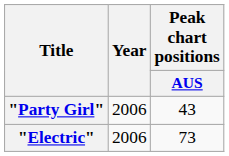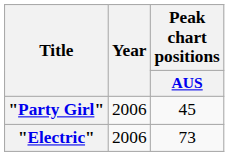"Party Girl" | Peak chart positions / AUS: 43 -> 45
